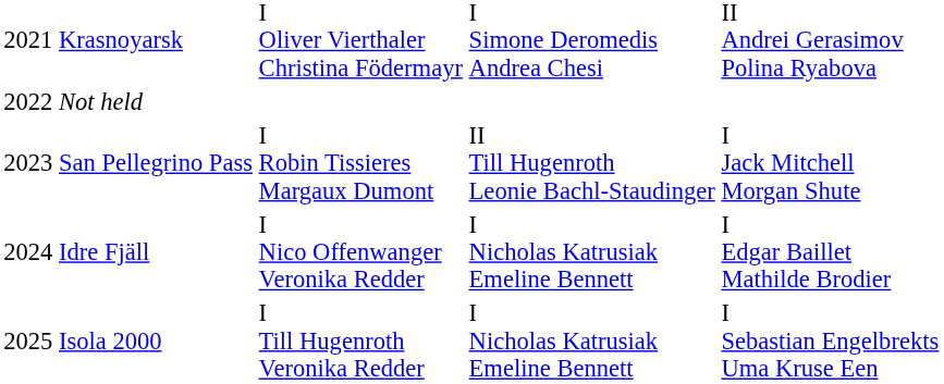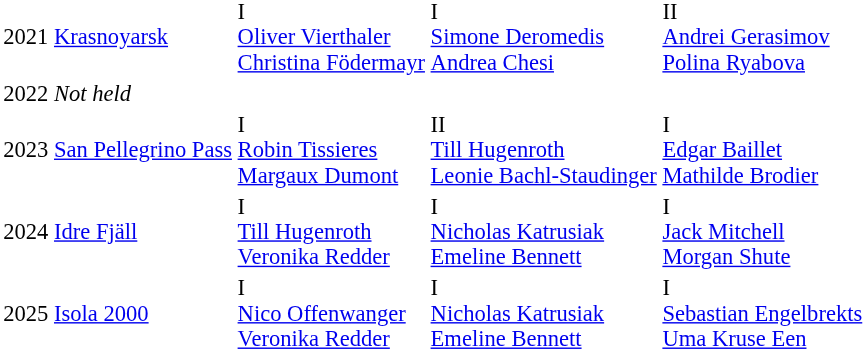San Pellegrino Pass | column 5: I Jack Mitchell Morgan Shute -> I Edgar Baillet Mathilde Brodier
Idre Fjäll | column 3: I Nico Offenwanger Veronika Redder -> I Till Hugenroth Veronika Redder
Idre Fjäll | column 5: I Edgar Baillet Mathilde Brodier -> I Jack Mitchell Morgan Shute
Isola 2000 | column 3: I Till Hugenroth Veronika Redder -> I Nico Offenwanger Veronika Redder
